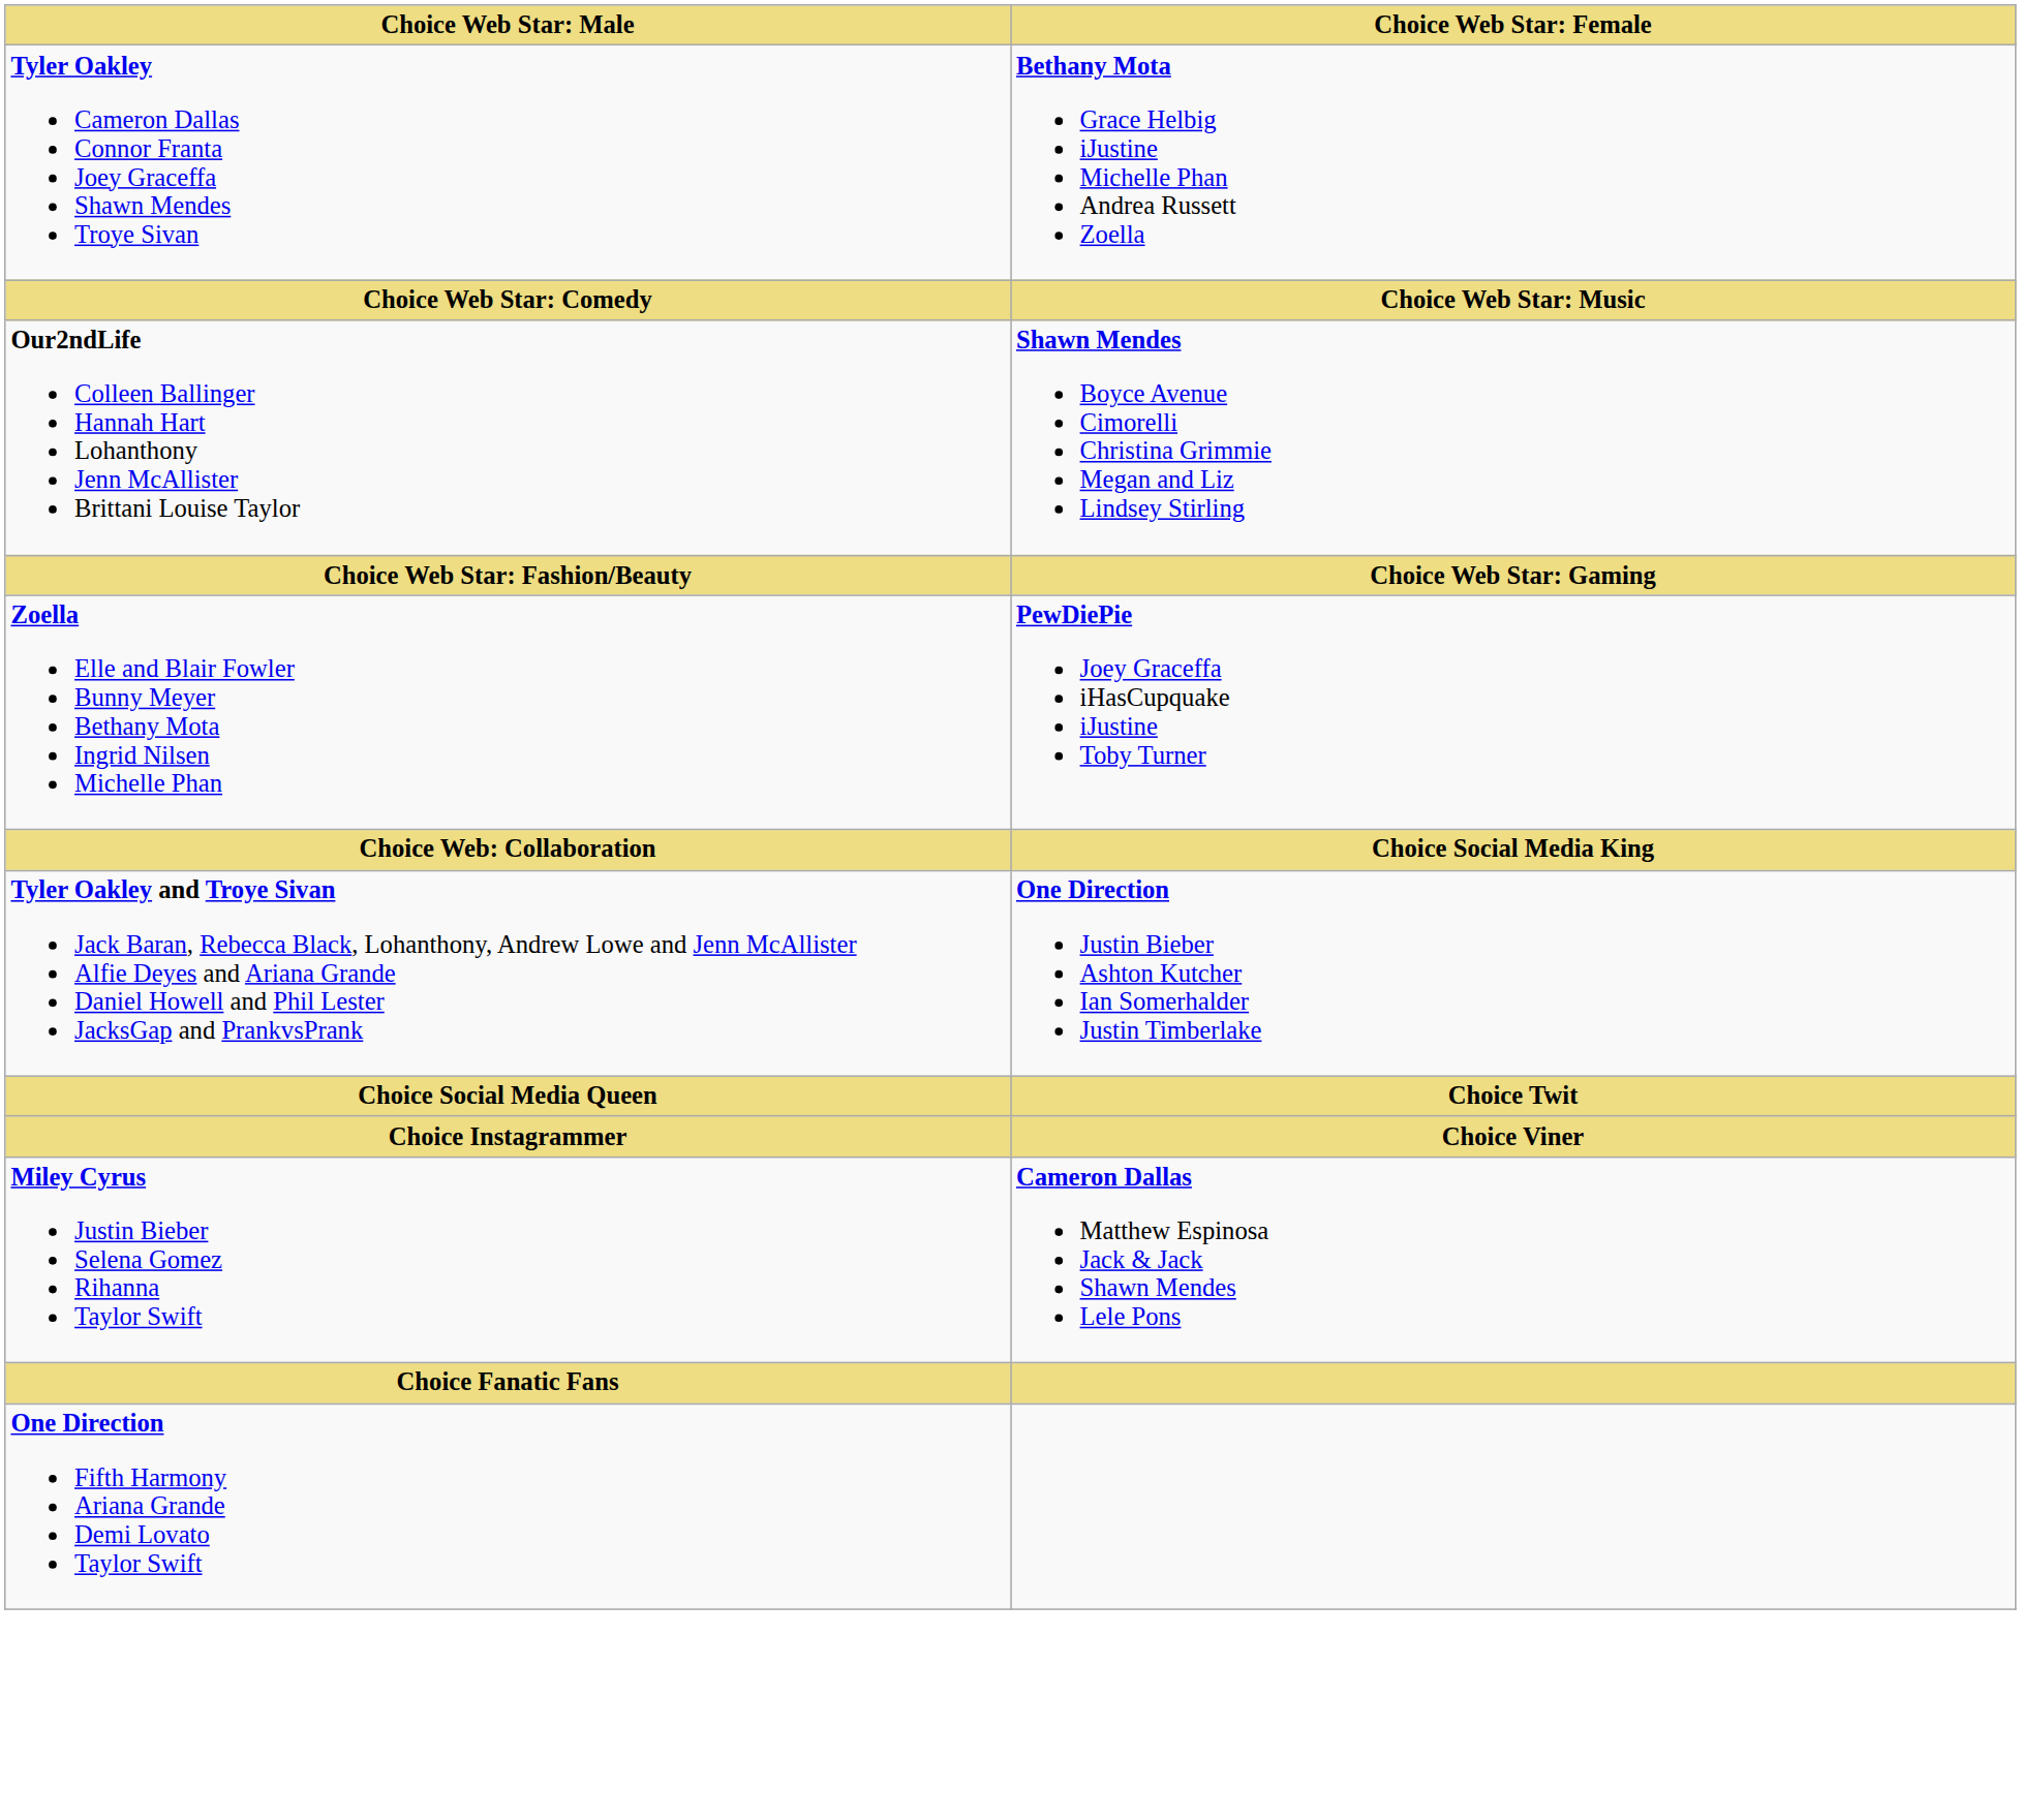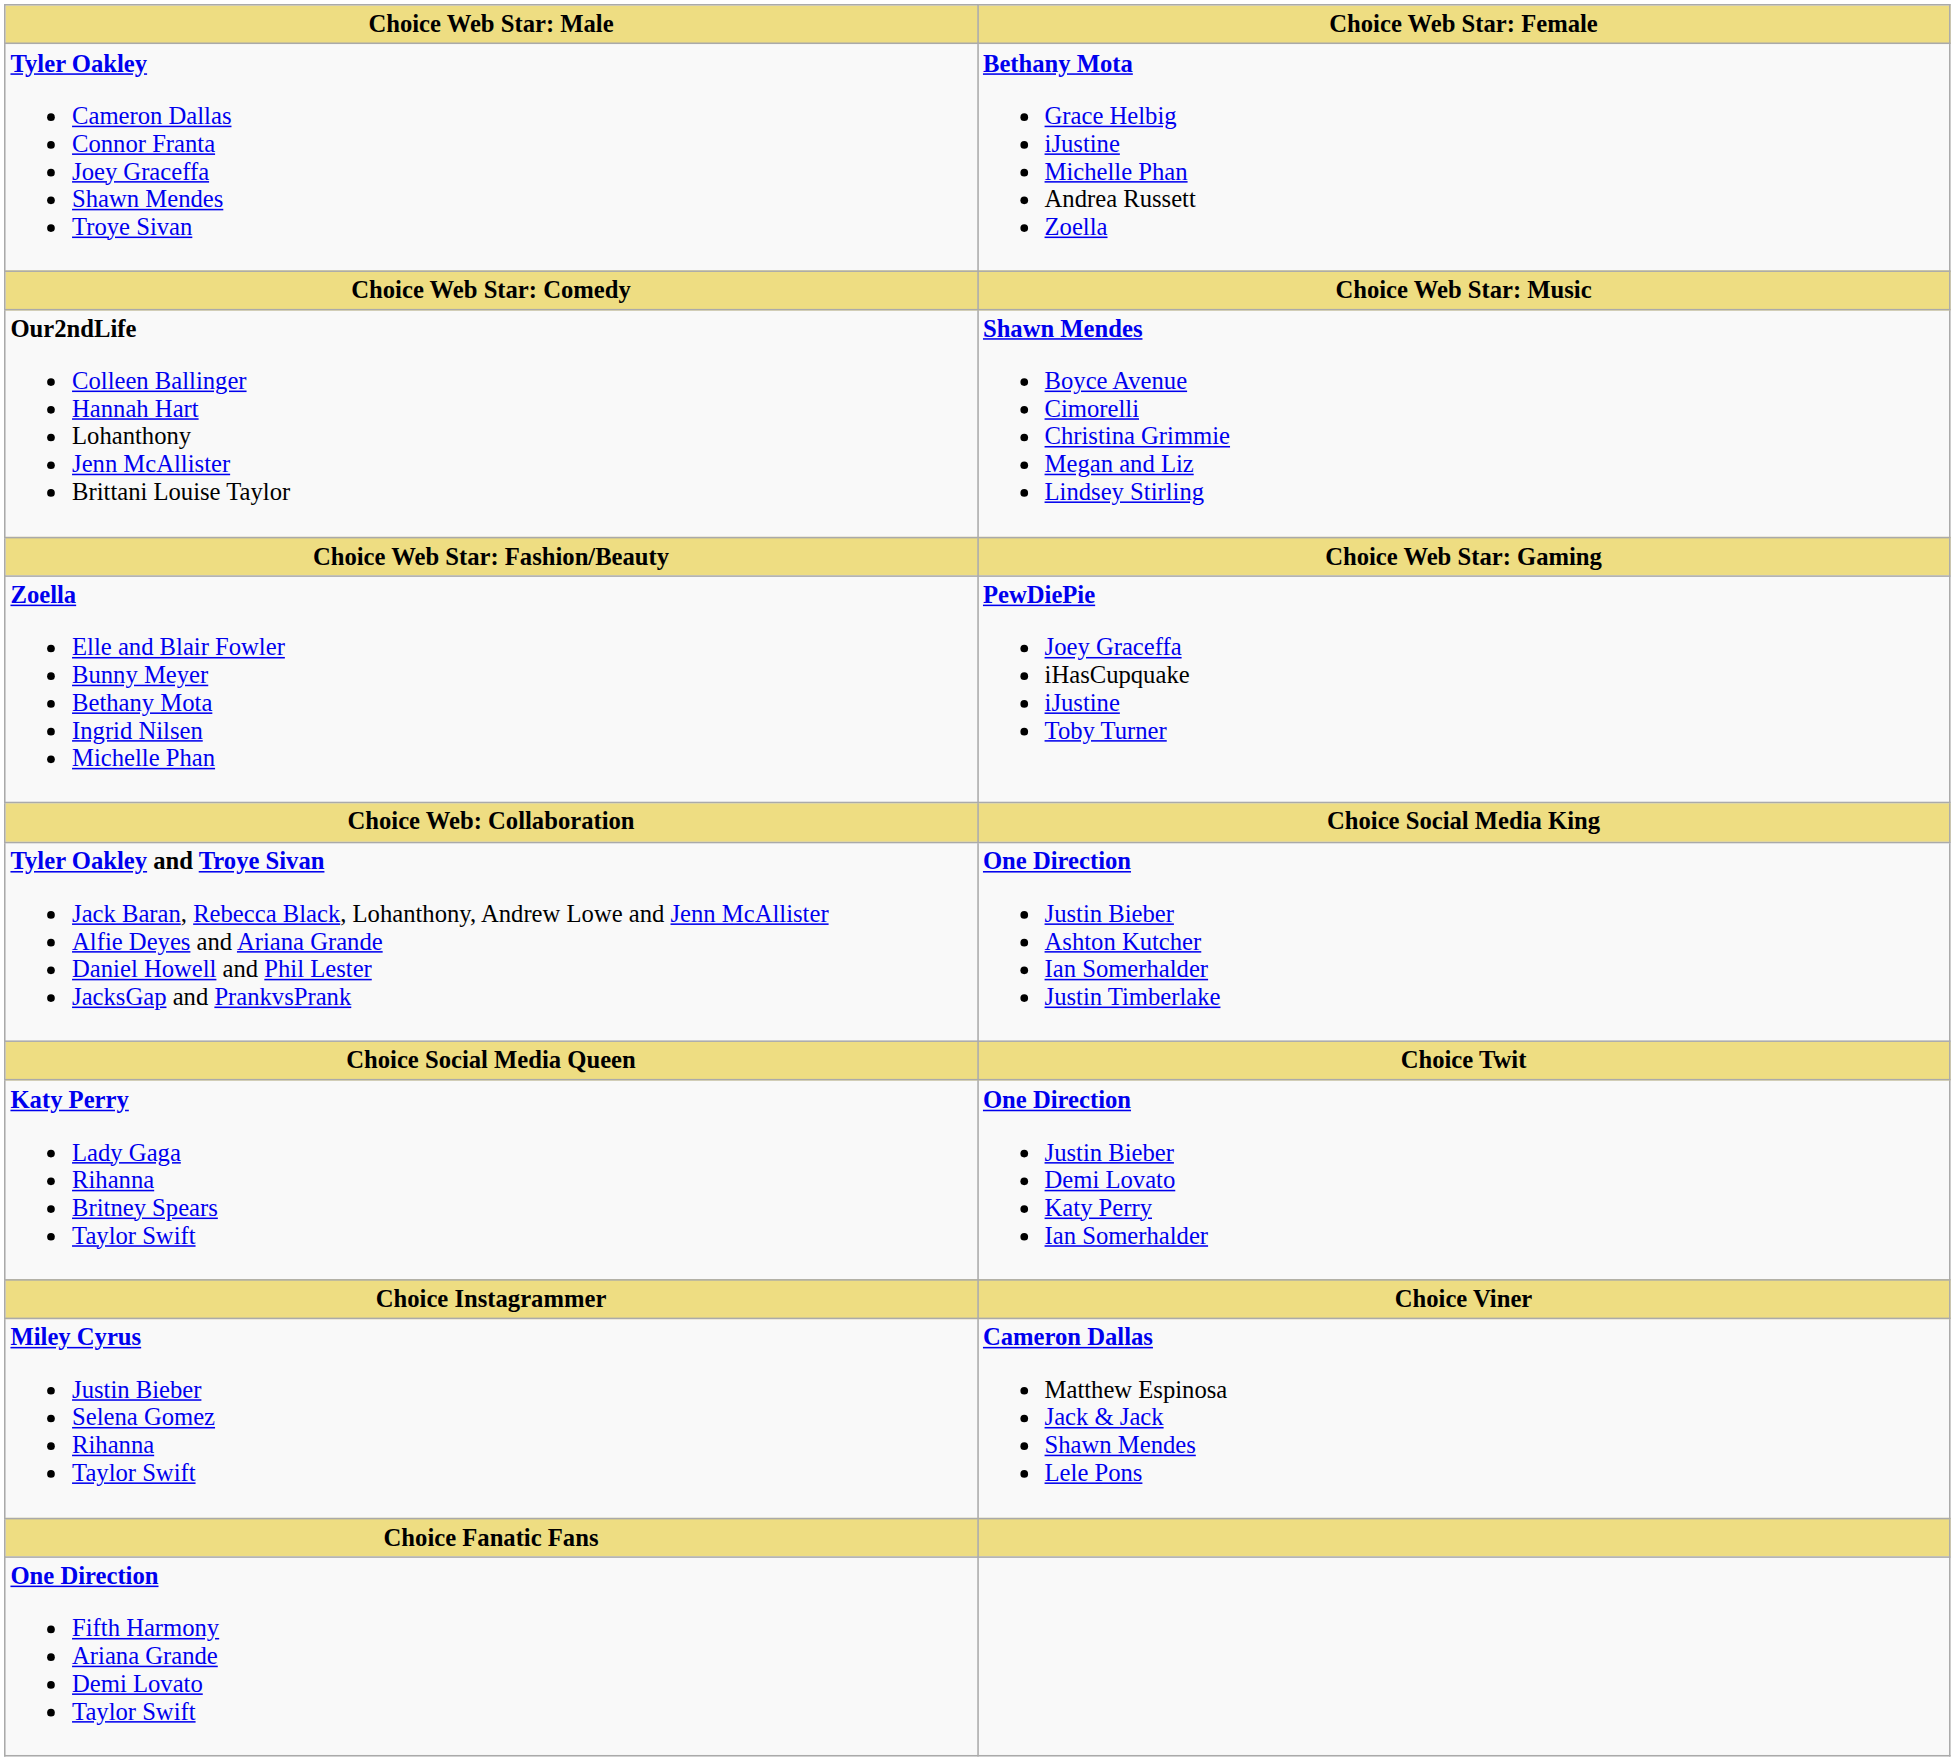+ row: Katy Perry Lady Gaga Rihanna Britney Spears Taylor Swift | One Direction Justin Bieber Demi Lovato Katy Perry Ian Somerhalder
